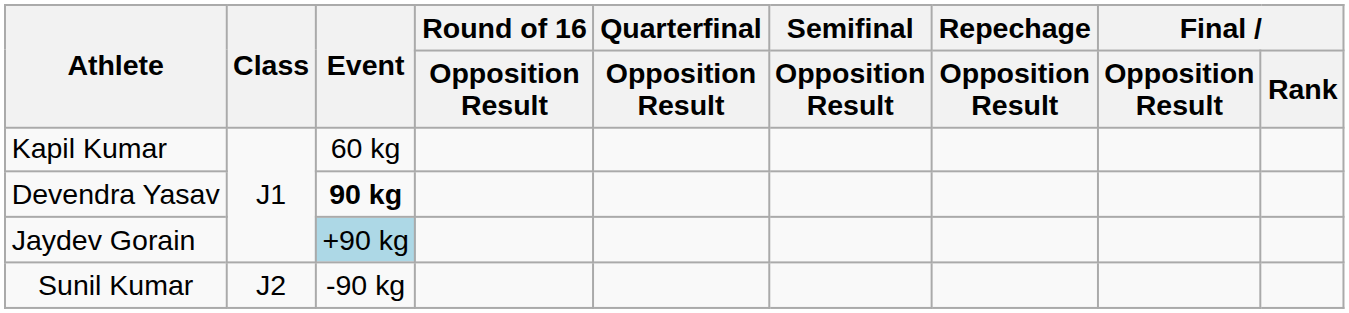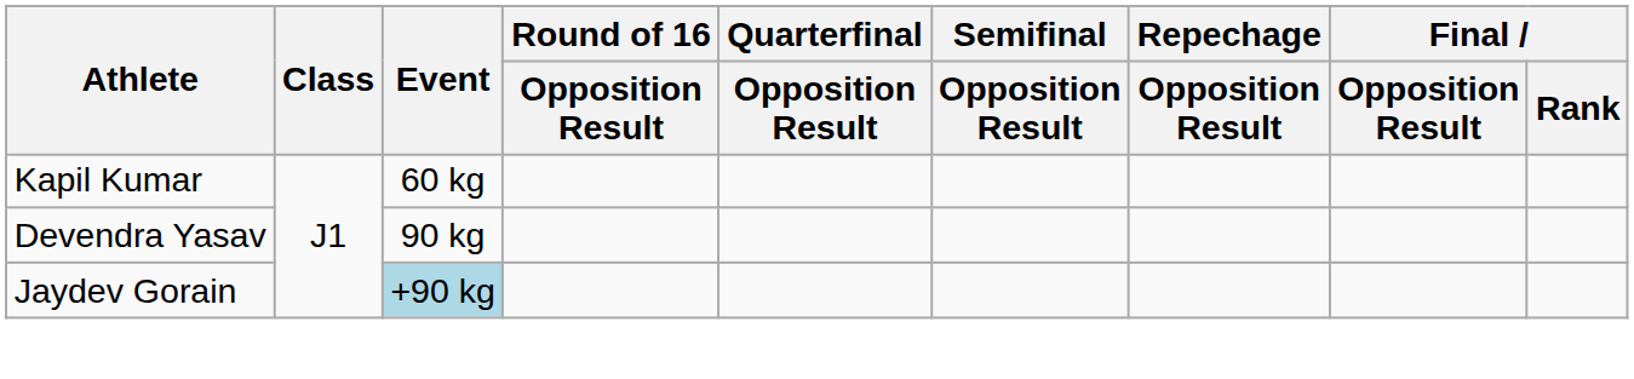Devendra Yasav | Event: bold -> normal
- row: Sunil Kumar | J2 | -90 kg
